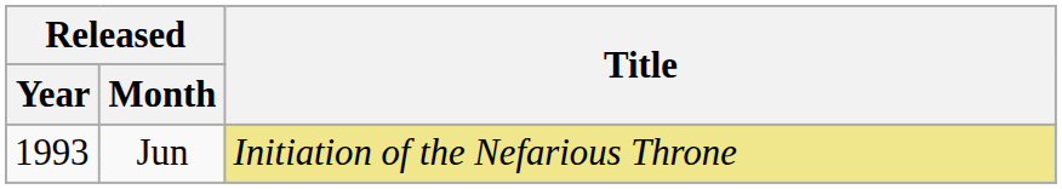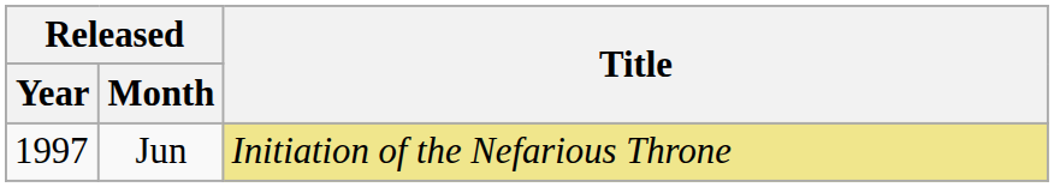Jun | Released / Year: 1993 -> 1997
